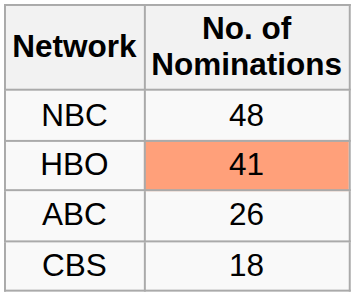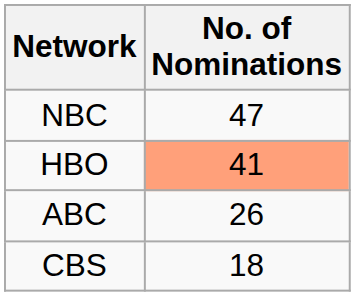NBC | No. of Nominations: 48 -> 47
